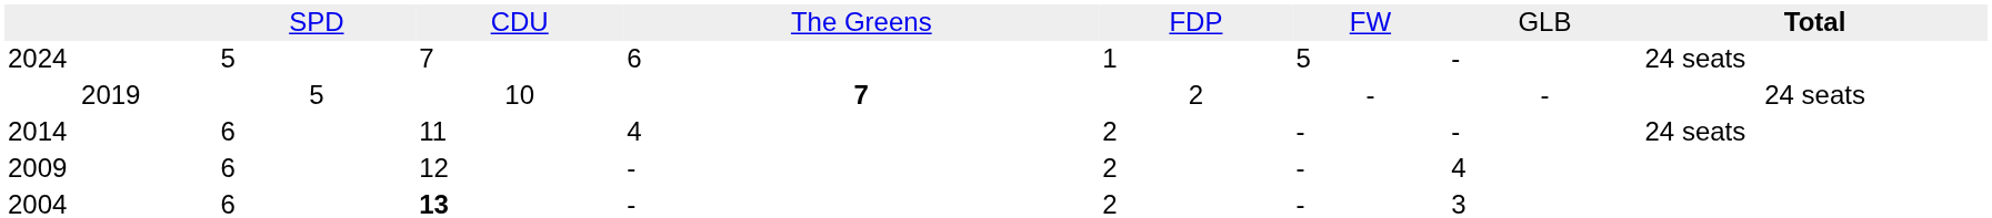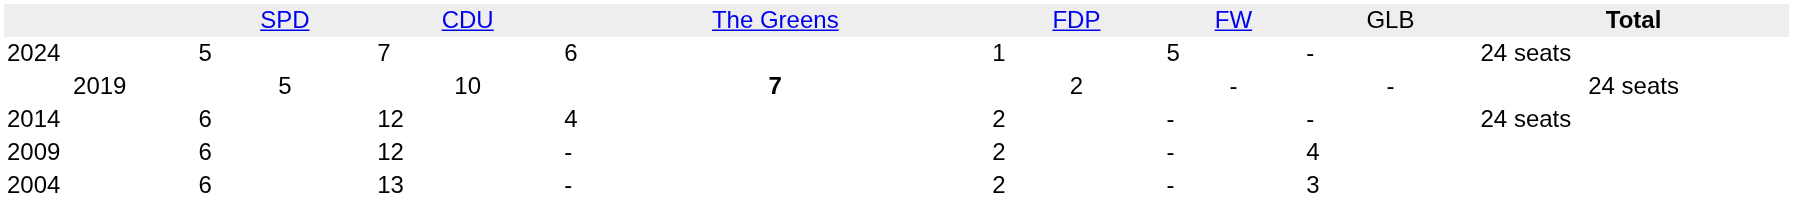2014 | column 3: 11 -> 12
2004 | column 3: bold -> normal
